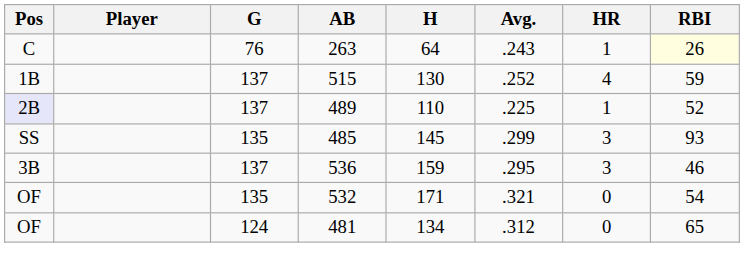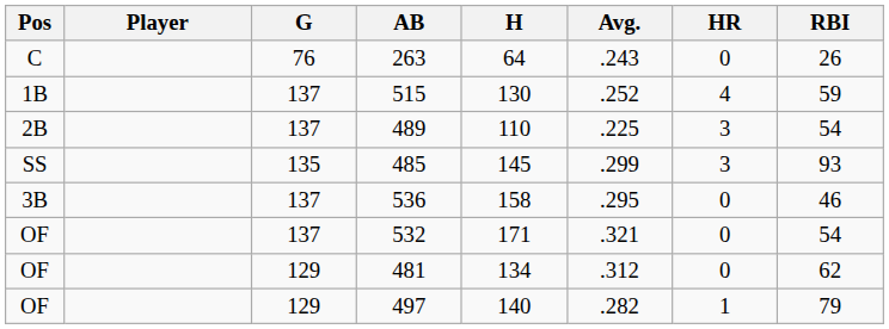263 | HR: 1 -> 0
263 | RBI: lightyellow background -> no background
489 | Pos: lavender background -> no background
489 | HR: 1 -> 3
489 | RBI: 52 -> 54
536 | H: 159 -> 158
536 | HR: 3 -> 0
532 | G: 135 -> 137
481 | G: 124 -> 129
481 | RBI: 65 -> 62
+ row: OF | 129 | 497 | 140 | .282 | 1 | 79
